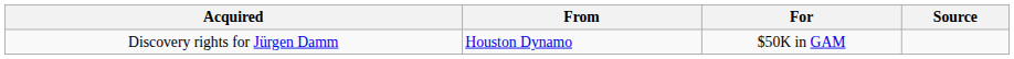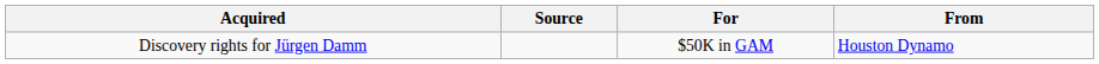columns swapped: From <-> Source
